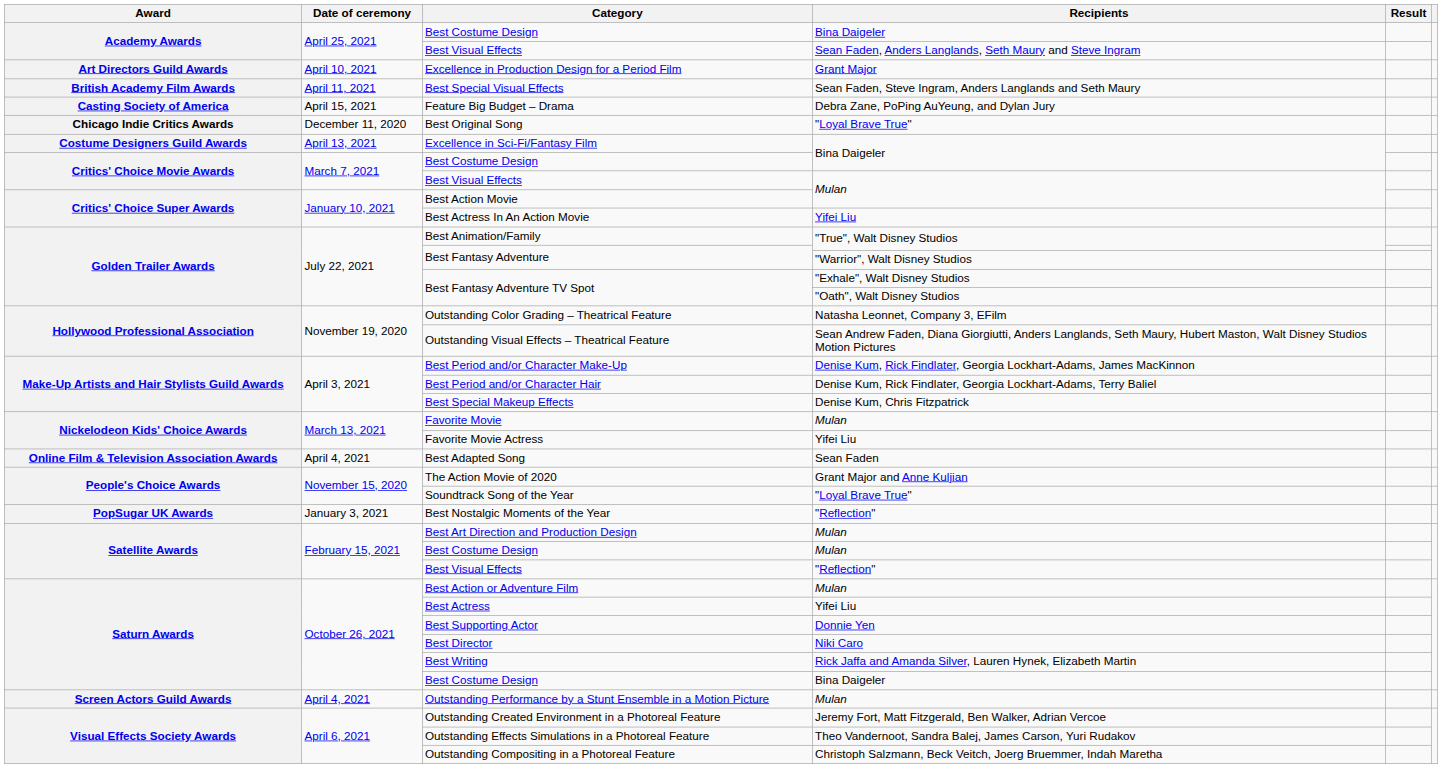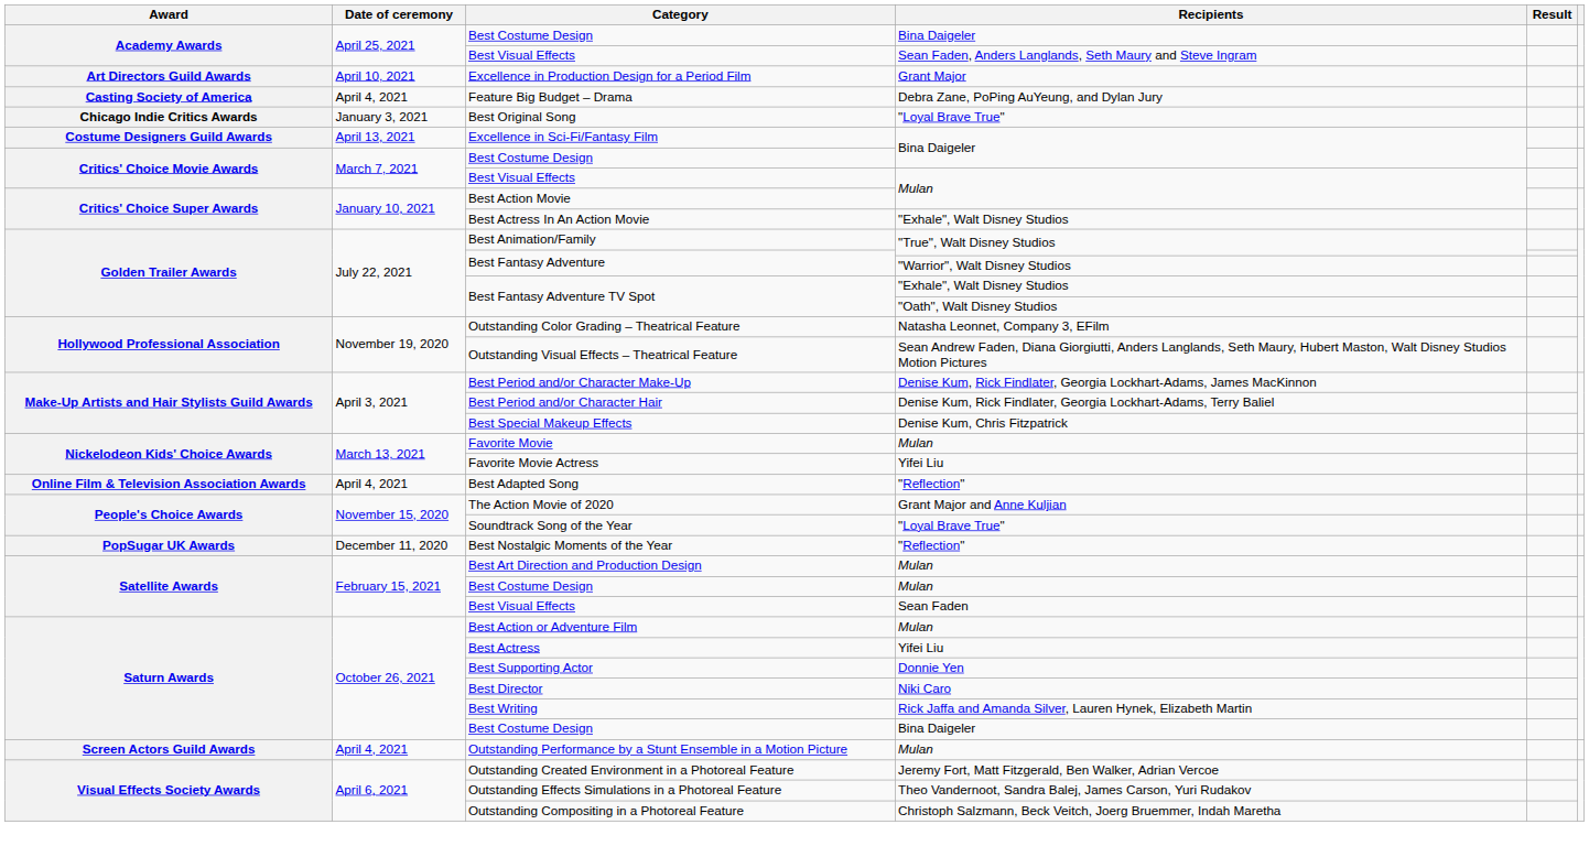- row: British Academy Film Awards | April 11, 2021 | Best Special Visual Effects | Sean Faden, Steve Ingram, Anders Langlands and Seth Maury
Feature Big Budget – Drama | Date of ceremony: April 15, 2021 -> April 4, 2021
Best Original Song | Date of ceremony: December 11, 2020 -> January 3, 2021
Best Actress In An Action Movie | Recipients: Yifei Liu -> "Exhale", Walt Disney Studios
Best Adapted Song | Recipients: Sean Faden -> "Reflection"
Best Nostalgic Moments of the Year | Date of ceremony: January 3, 2021 -> December 11, 2020
Satellite Awards / Best Visual Effects | Recipients: "Reflection" -> Sean Faden
